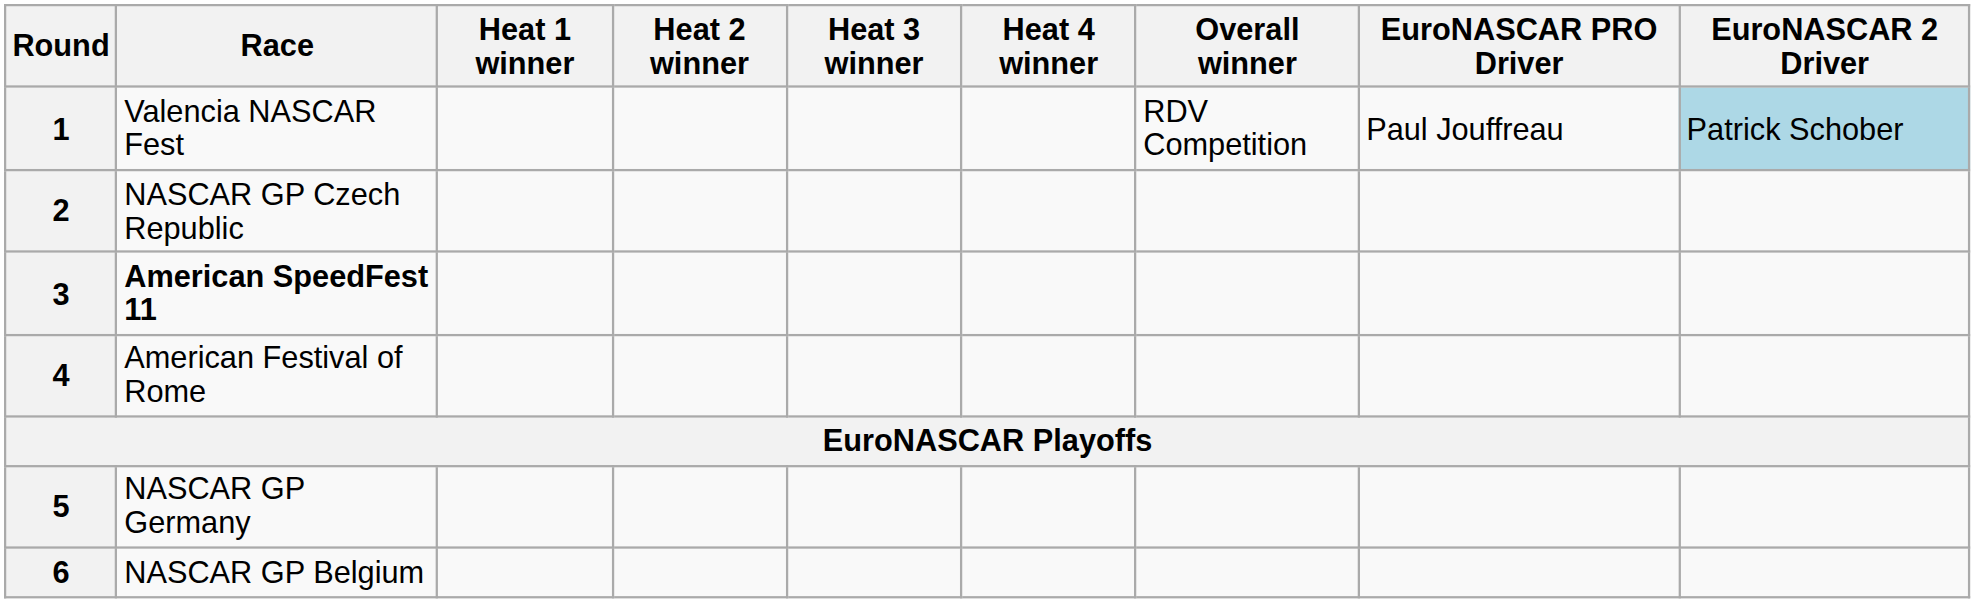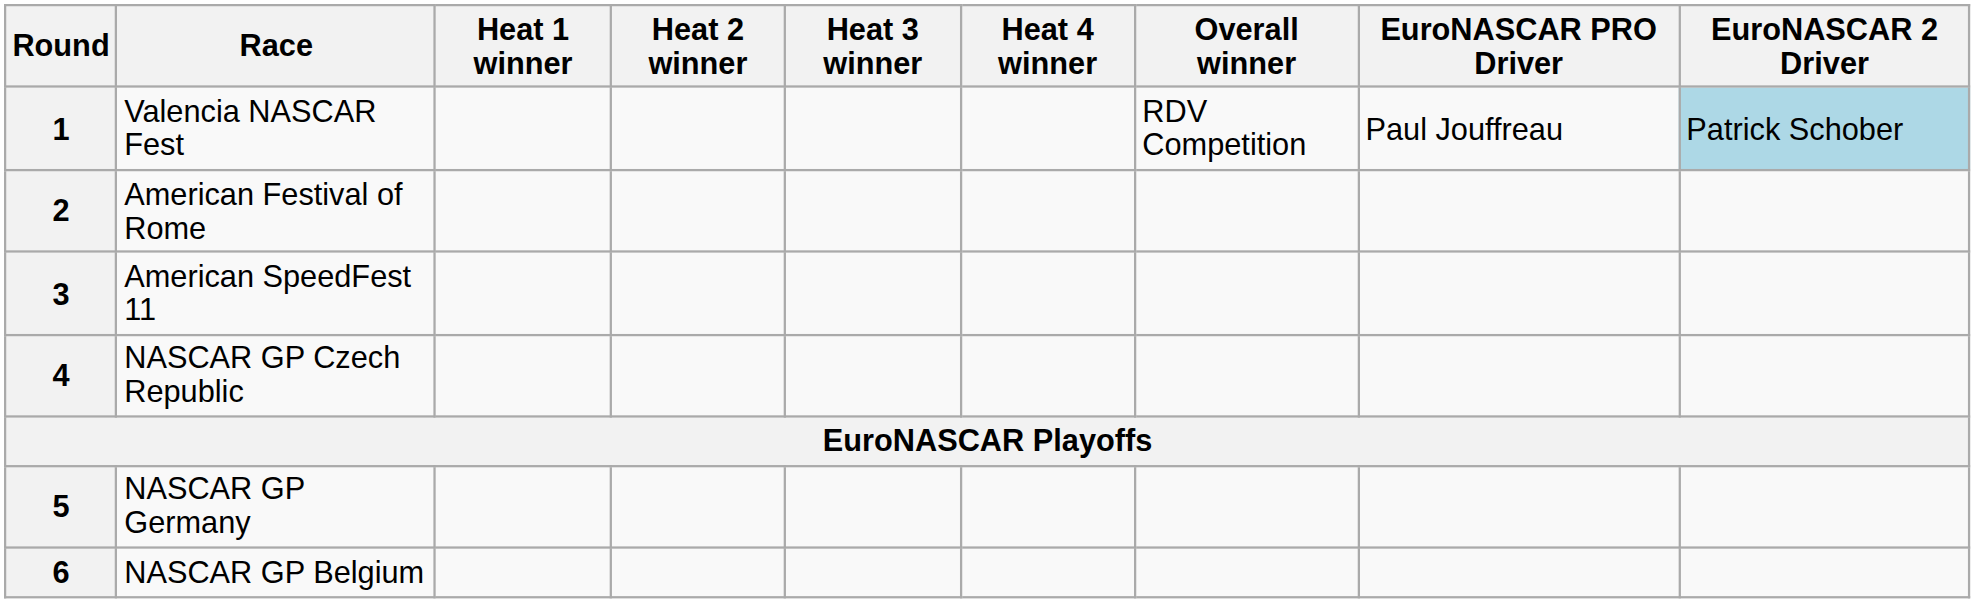2 | Race: NASCAR GP Czech Republic -> American Festival of Rome
3 | Race: bold -> normal
4 | Race: American Festival of Rome -> NASCAR GP Czech Republic
